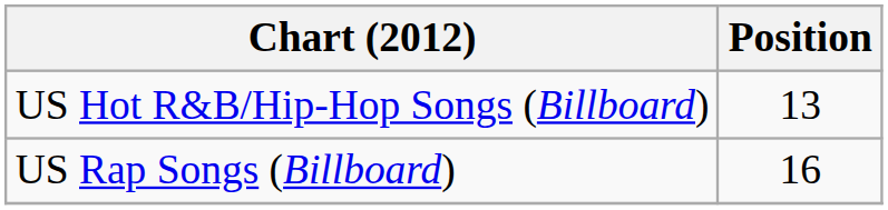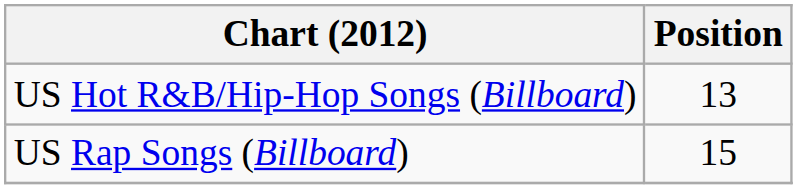US Rap Songs (Billboard) | Position: 16 -> 15
